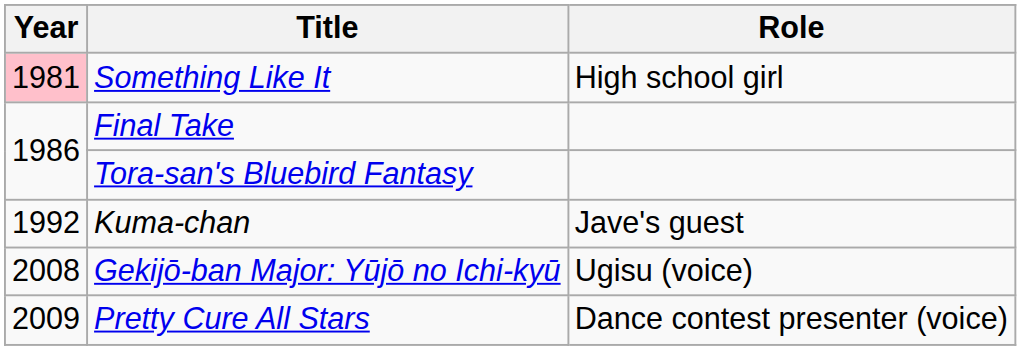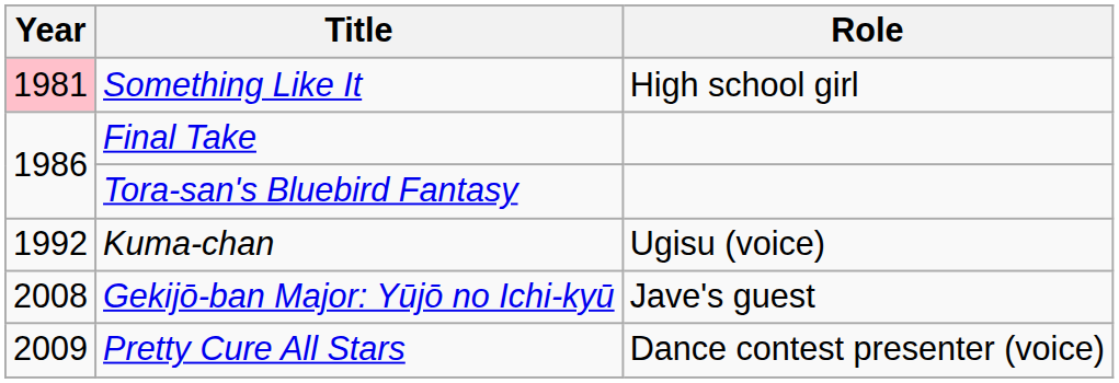Kuma-chan | Role: Jave's guest -> Ugisu (voice)
Gekijō-ban Major: Yūjō no Ichi-kyū | Role: Ugisu (voice) -> Jave's guest
